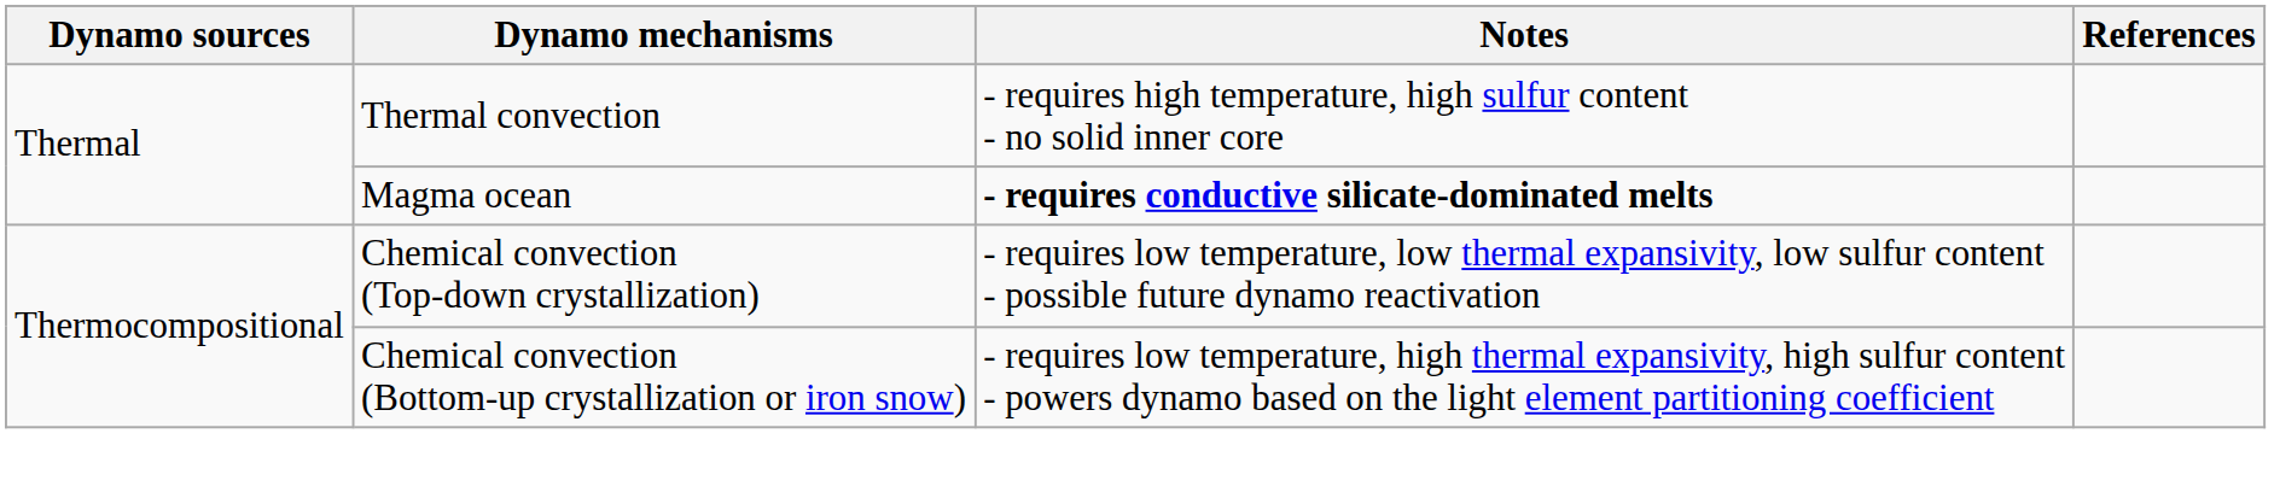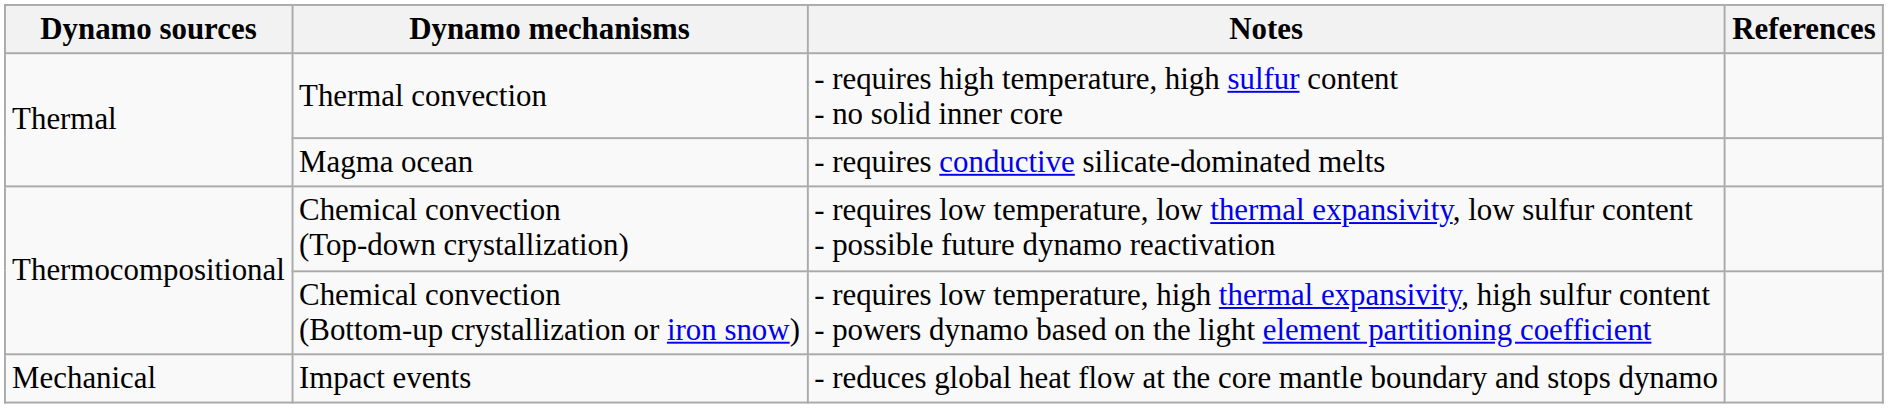Magma ocean | Notes: bold -> normal
+ row: Mechanical | Impact events | - reduces global heat flow at the core mantle boundary and stops dynamo
